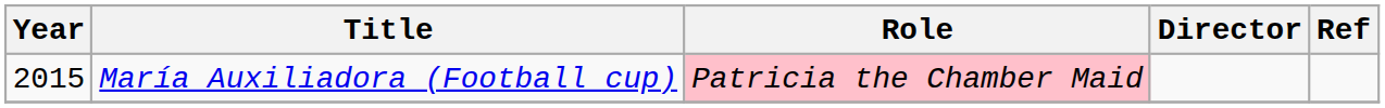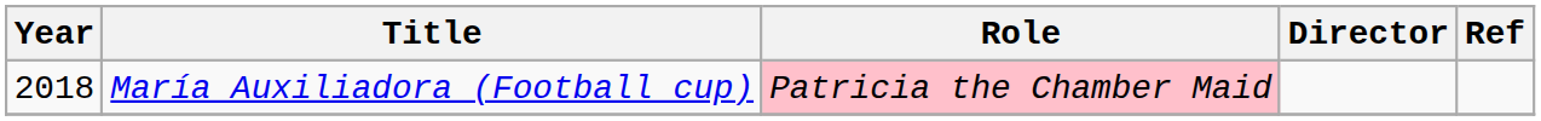María Auxiliadora (Football cup) | Year: 2015 -> 2018
